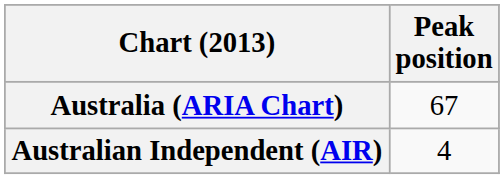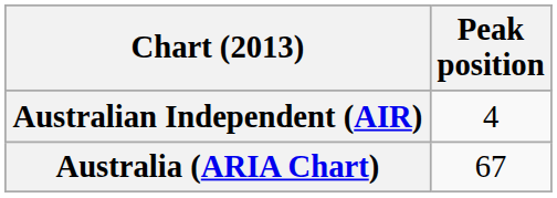rows swapped: Australia (ARIA Chart) <-> Australian Independent (AIR)
